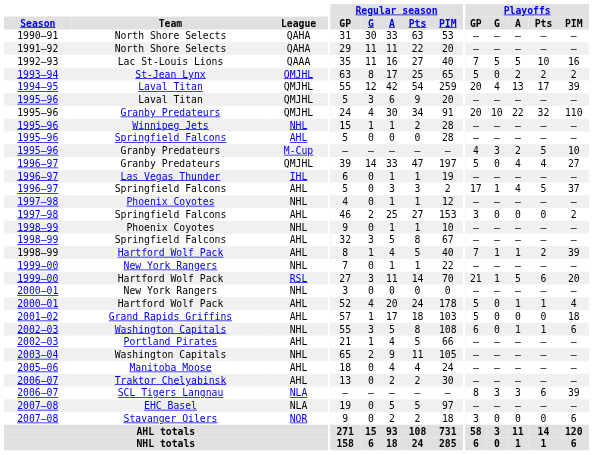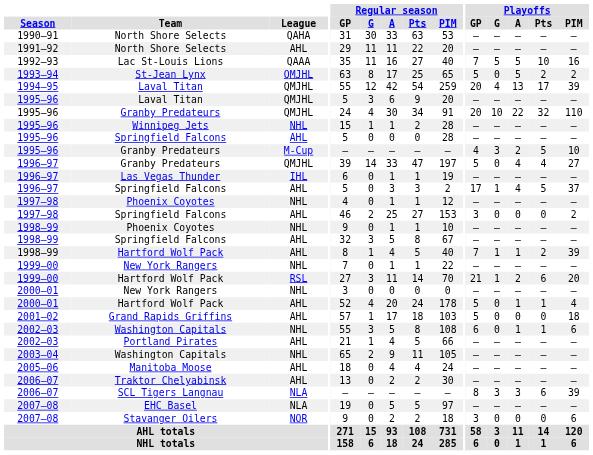1991–92 / North Shore Selects | League: QAHA -> AHL
St-Jean Lynx | Playoffs / A: 2 -> 5
1999–00 / Hartford Wolf Pack | Playoffs / A: 5 -> 2
